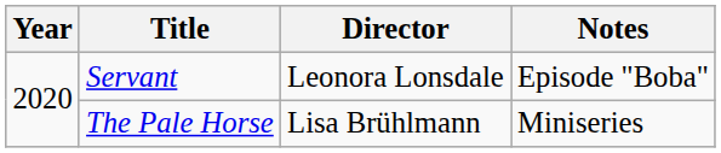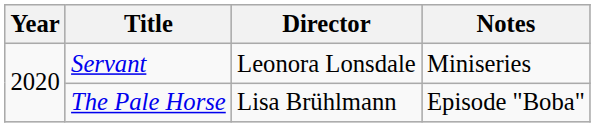Servant | Notes: Episode "Boba" -> Miniseries
The Pale Horse | Notes: Miniseries -> Episode "Boba"
